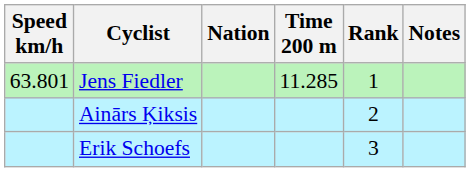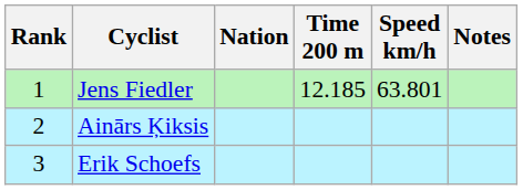columns swapped: Rank <-> Speed km/h
Jens Fiedler | Time 200 m: 11.285 -> 12.185
